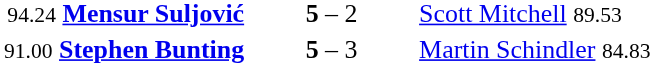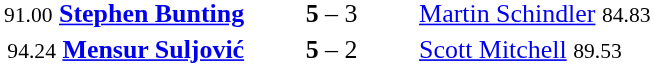rows swapped: 94.24 Mensur Suljović <-> 91.00 Stephen Bunting
